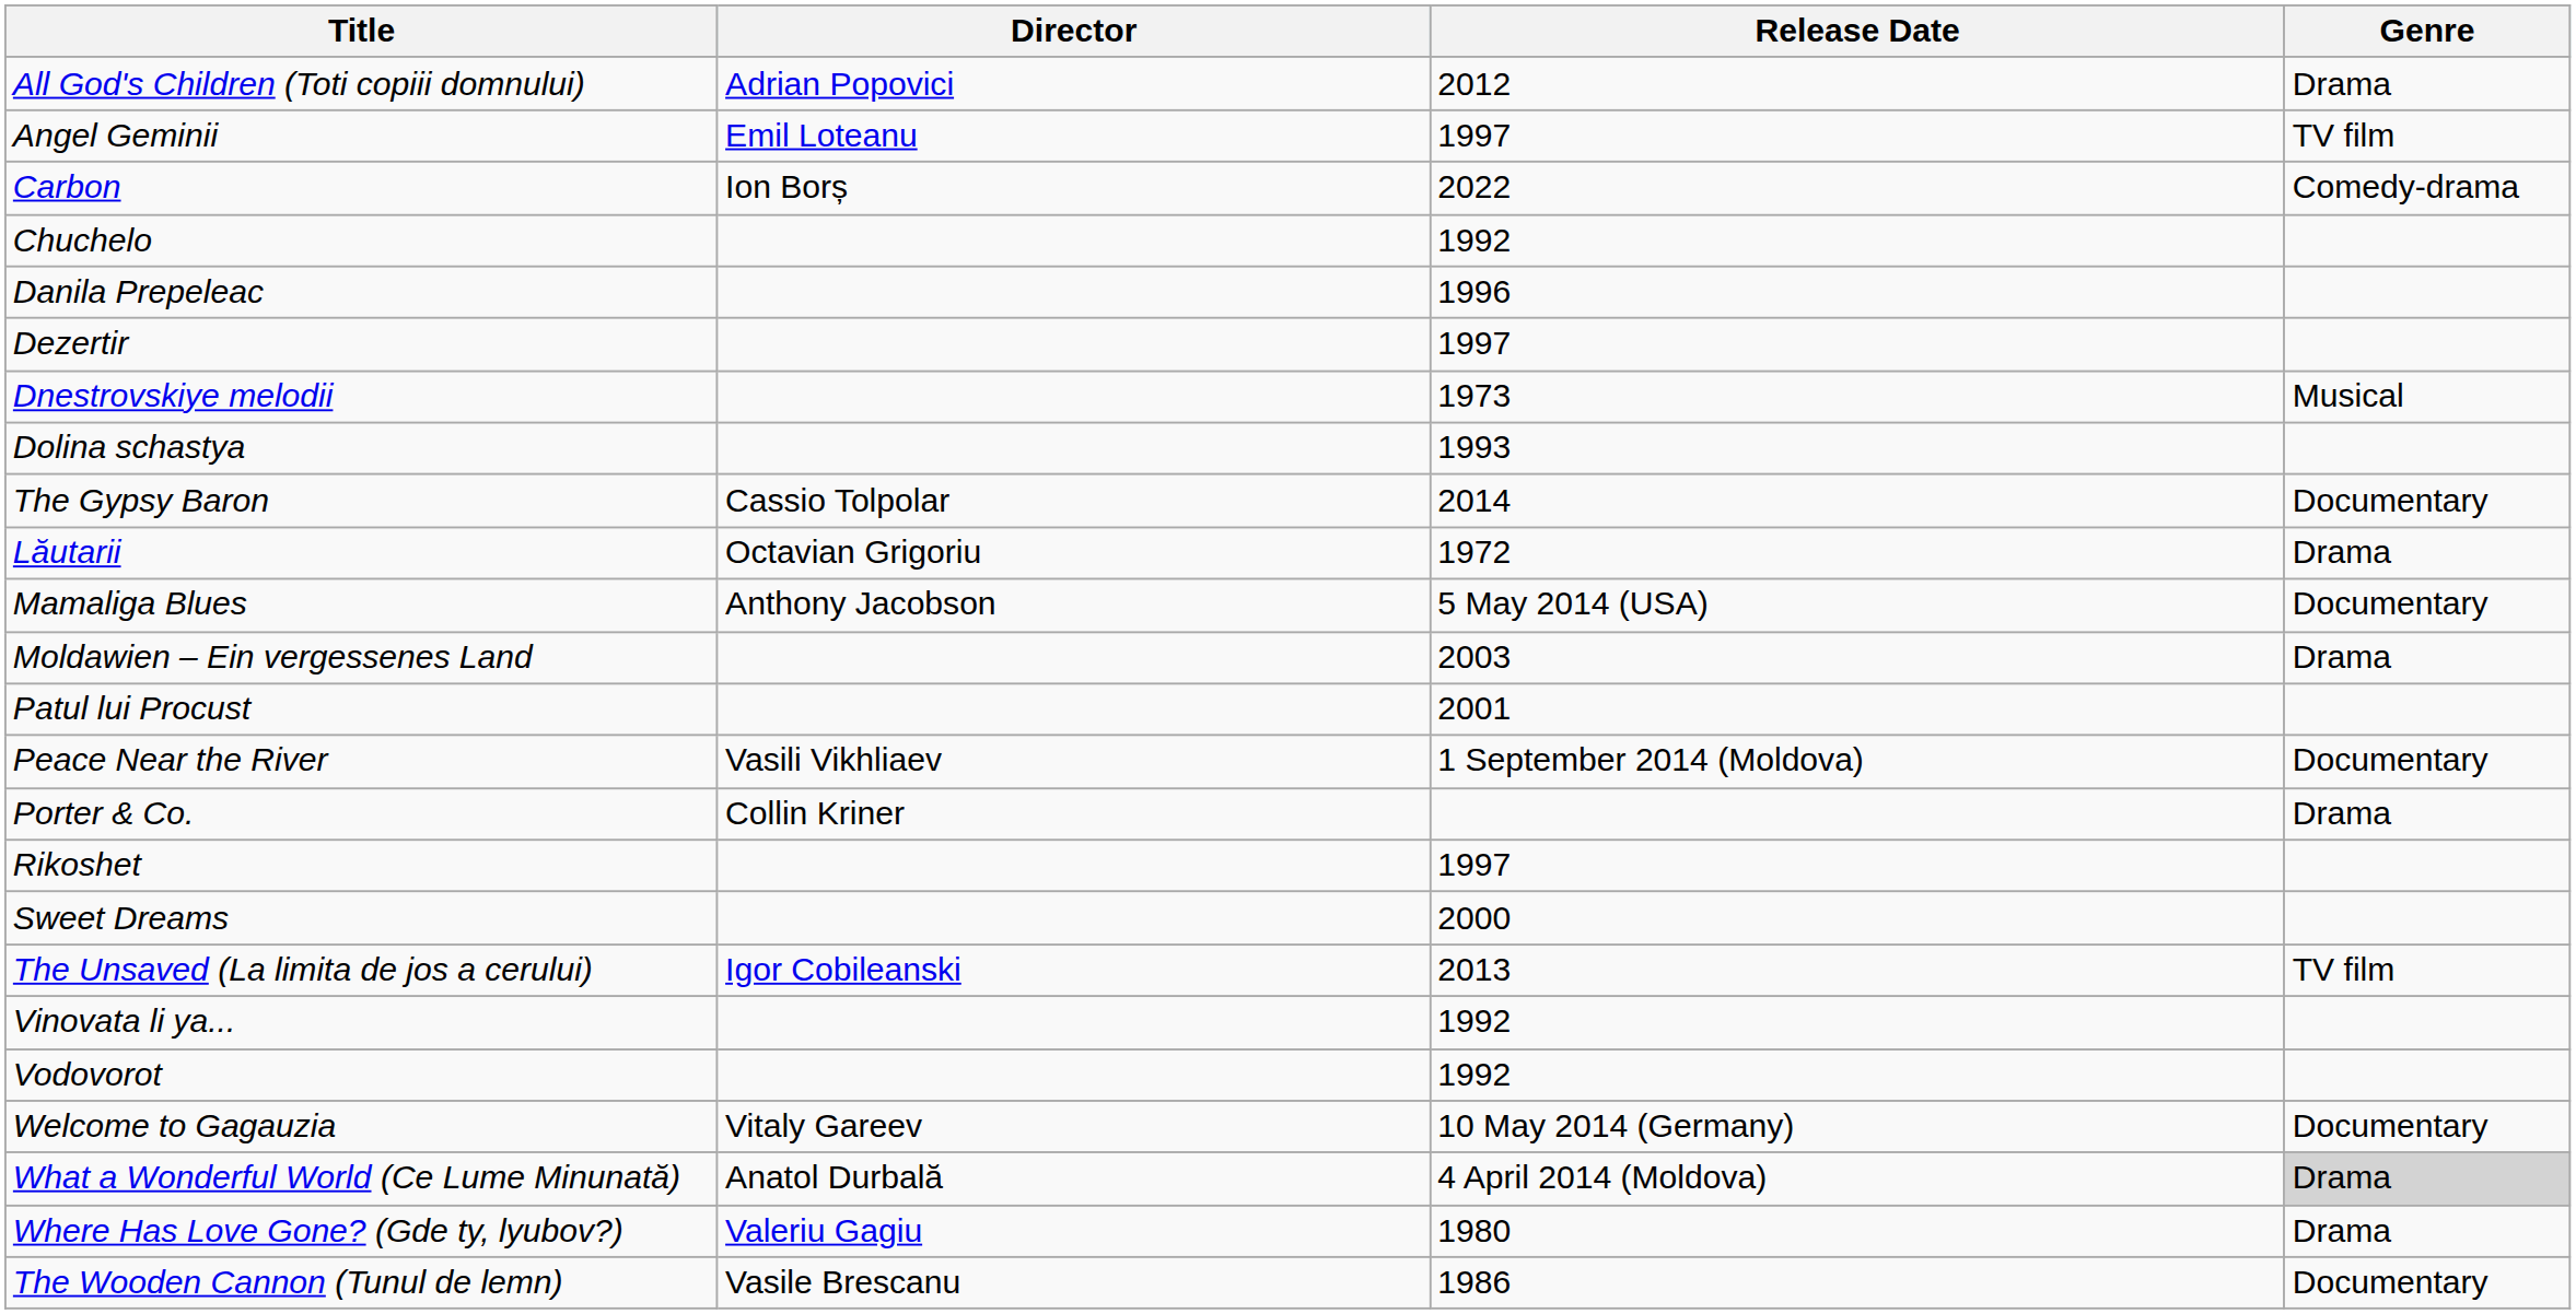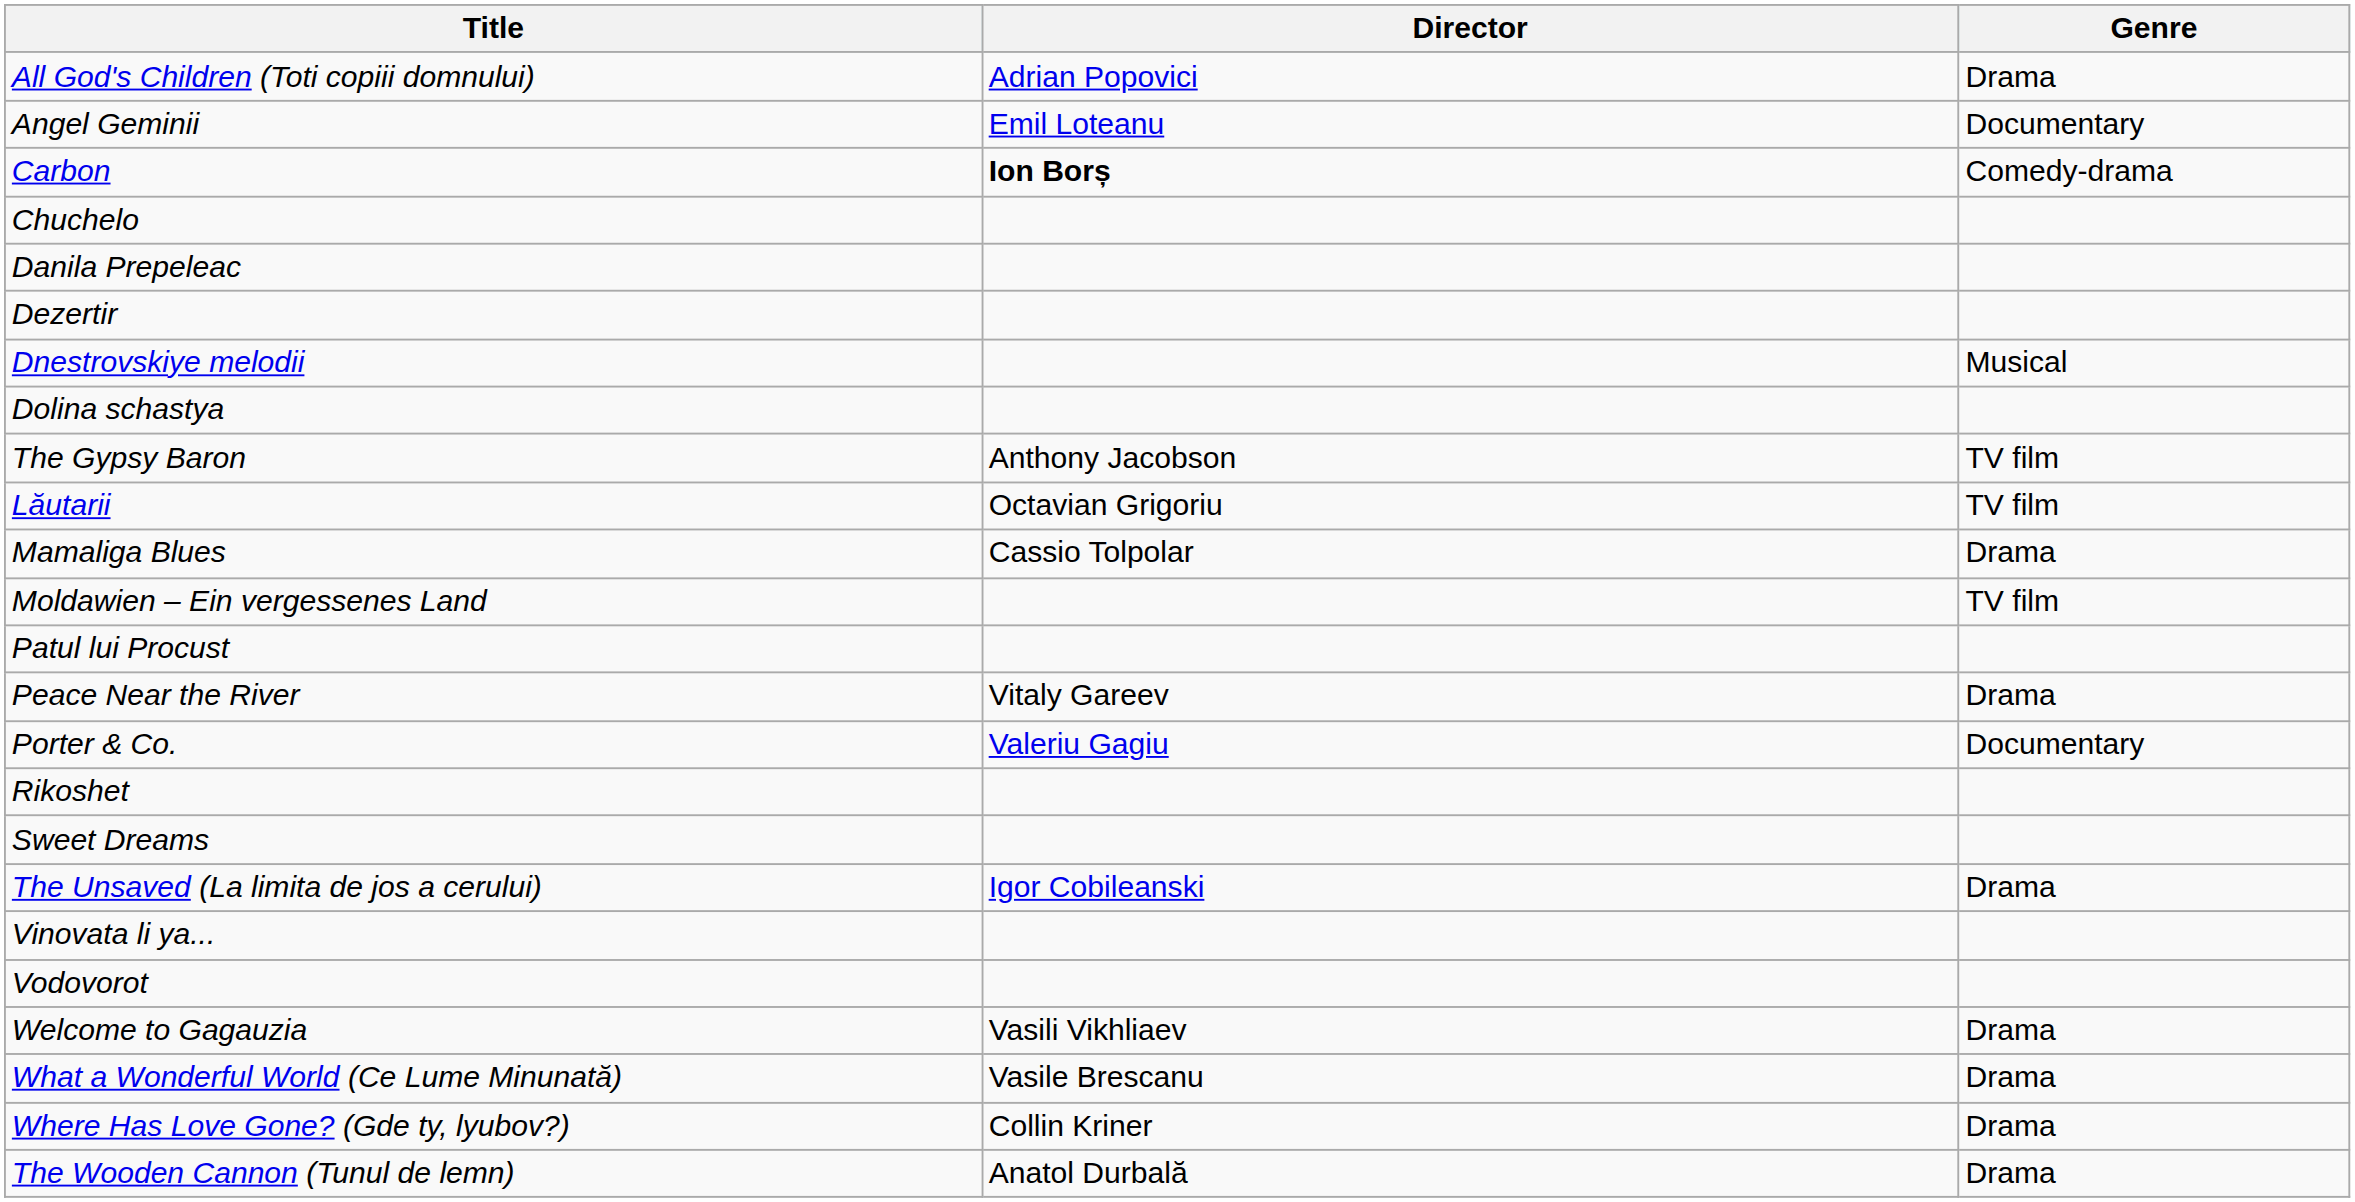- column: Release Date | 2012 | 1997 | 2022 | 1992 | 1996 | 1997 | 1973 | 1993 | 2014 | 1972 | 5 May 2014 (USA) | 2003 | 2001 | 1 September 2014 (Moldova) | 1997 | 2000 | 2013 | 1992 | 1992 | 10 May 2014 (Germany) | 4 April 2014 (Moldova) | 1980 | 1986
Angel Geminii | Genre: TV film -> Documentary
Carbon | Director: normal -> bold
The Gypsy Baron | Director: Cassio Tolpolar -> Anthony Jacobson
The Gypsy Baron | Genre: Documentary -> TV film
Lăutarii | Genre: Drama -> TV film
Mamaliga Blues | Director: Anthony Jacobson -> Cassio Tolpolar
Mamaliga Blues | Genre: Documentary -> Drama
Moldawien – Ein vergessenes Land | Genre: Drama -> TV film
Peace Near the River | Director: Vasili Vikhliaev -> Vitaly Gareev
Peace Near the River | Genre: Documentary -> Drama
Porter & Co. | Director: Collin Kriner -> Valeriu Gagiu
Porter & Co. | Genre: Drama -> Documentary
The Unsaved (La limita de jos a cerului) | Genre: TV film -> Drama
Welcome to Gagauzia | Director: Vitaly Gareev -> Vasili Vikhliaev
Welcome to Gagauzia | Genre: Documentary -> Drama
What a Wonderful World (Ce Lume Minunată) | Director: Anatol Durbală -> Vasile Brescanu
What a Wonderful World (Ce Lume Minunată) | Genre: lightgrey background -> no background
Where Has Love Gone? (Gde ty, lyubov?) | Director: Valeriu Gagiu -> Collin Kriner
The Wooden Cannon (Tunul de lemn) | Director: Vasile Brescanu -> Anatol Durbală
The Wooden Cannon (Tunul de lemn) | Genre: Documentary -> Drama
